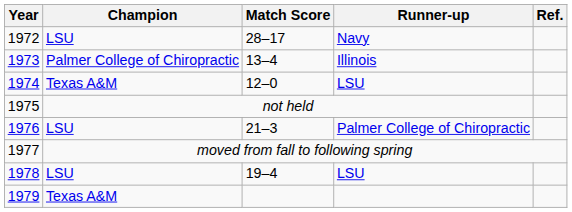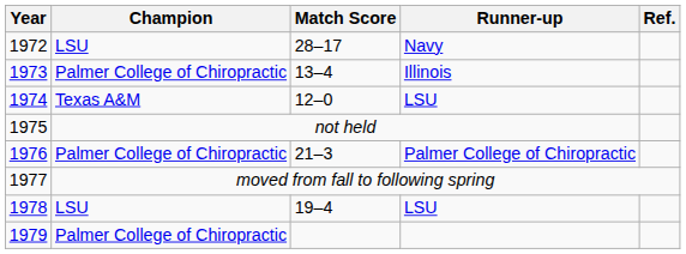1976 | Champion: LSU -> Palmer College of Chiropractic
1979 | Champion: Texas A&M -> Palmer College of Chiropractic
